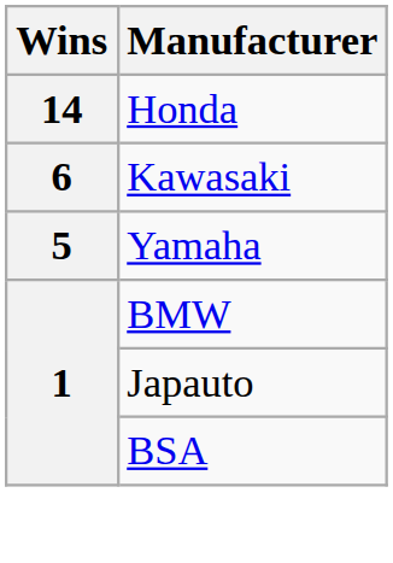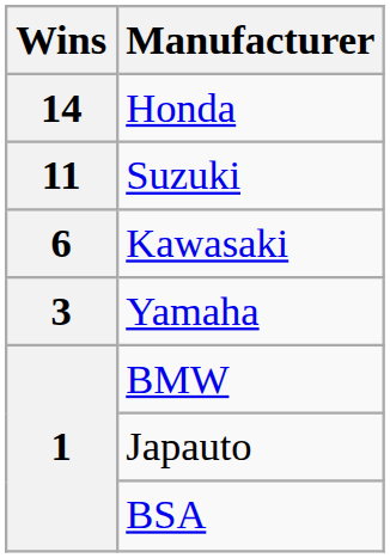+ row: 11 | Suzuki
Yamaha | Wins: 5 -> 3
